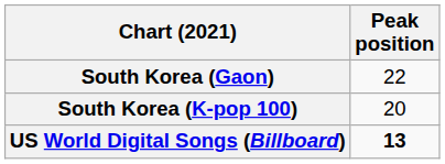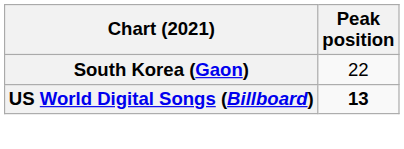- row: South Korea (K-pop 100) | 20
